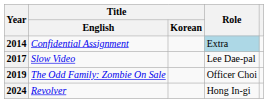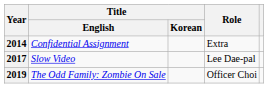2014 | Role: lightblue background -> no background
- row: 2024 | Revolver | Hong In-gi
